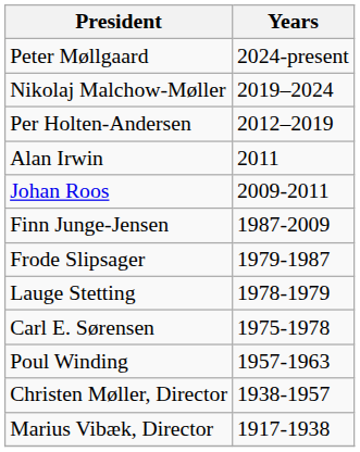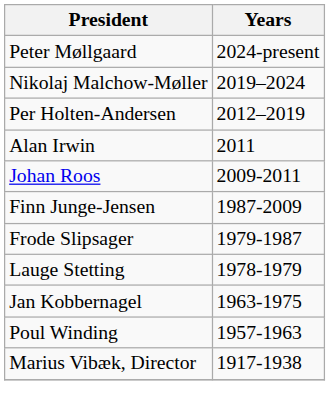- row: Carl E. Sørensen | 1975-1978
+ row: Jan Kobbernagel | 1963-1975
- row: Christen Møller, Director | 1938-1957
